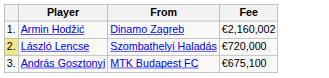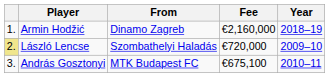+ column: Year | 2018–19 | 2009–10 | 2010–11
Armin Hodžić | Fee: €2,160,002 -> €2,160,000
